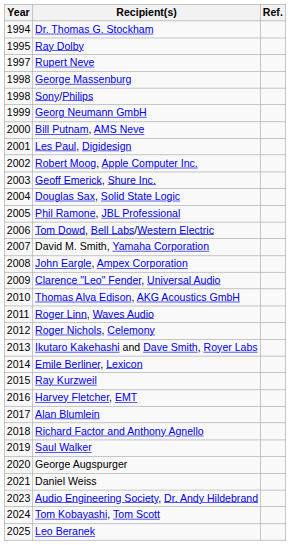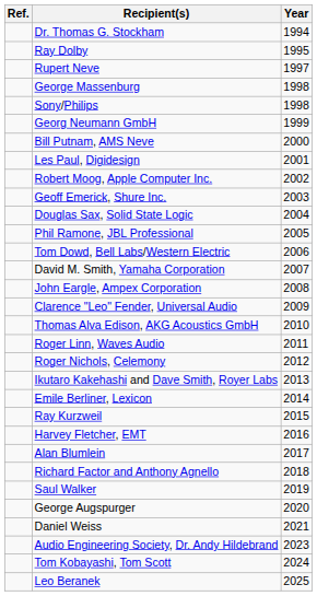columns swapped: Year <-> Ref.
